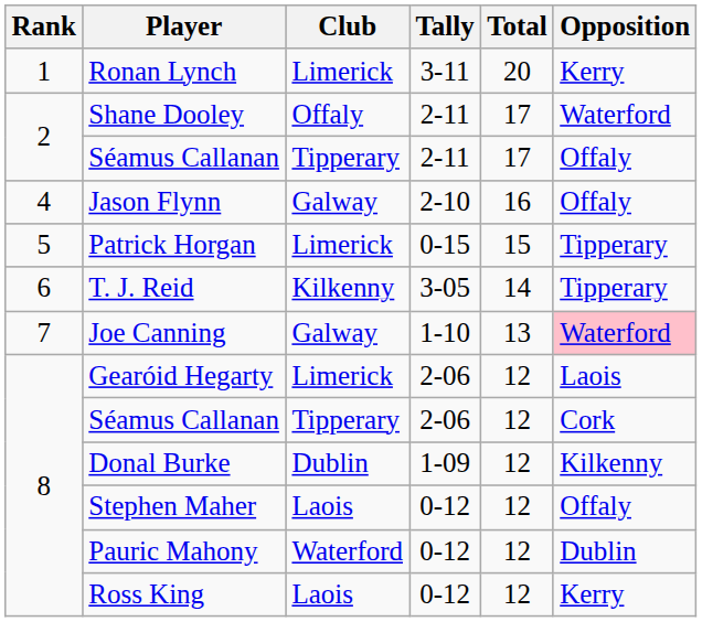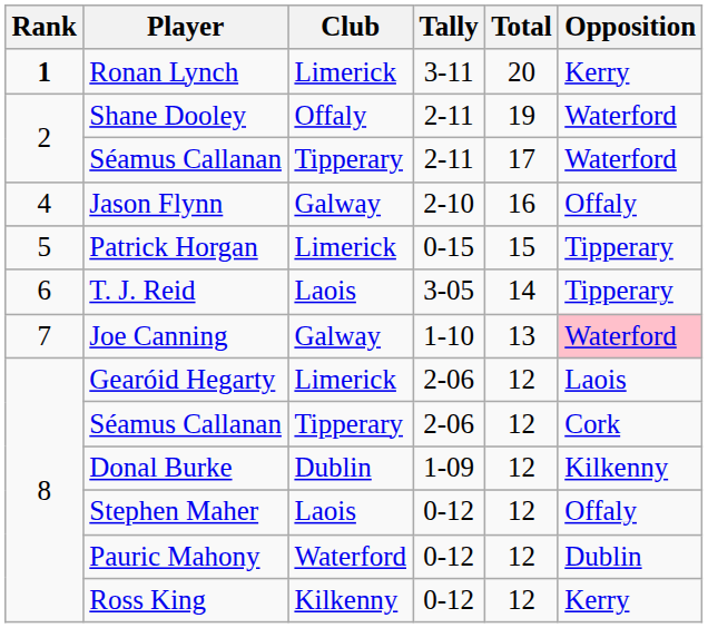Ronan Lynch | Rank: normal -> bold
Shane Dooley | Total: 17 -> 19
Séamus Callanan / 2-11 | Opposition: Offaly -> Waterford
T. J. Reid | Club: Kilkenny -> Laois
Ross King | Club: Laois -> Kilkenny
